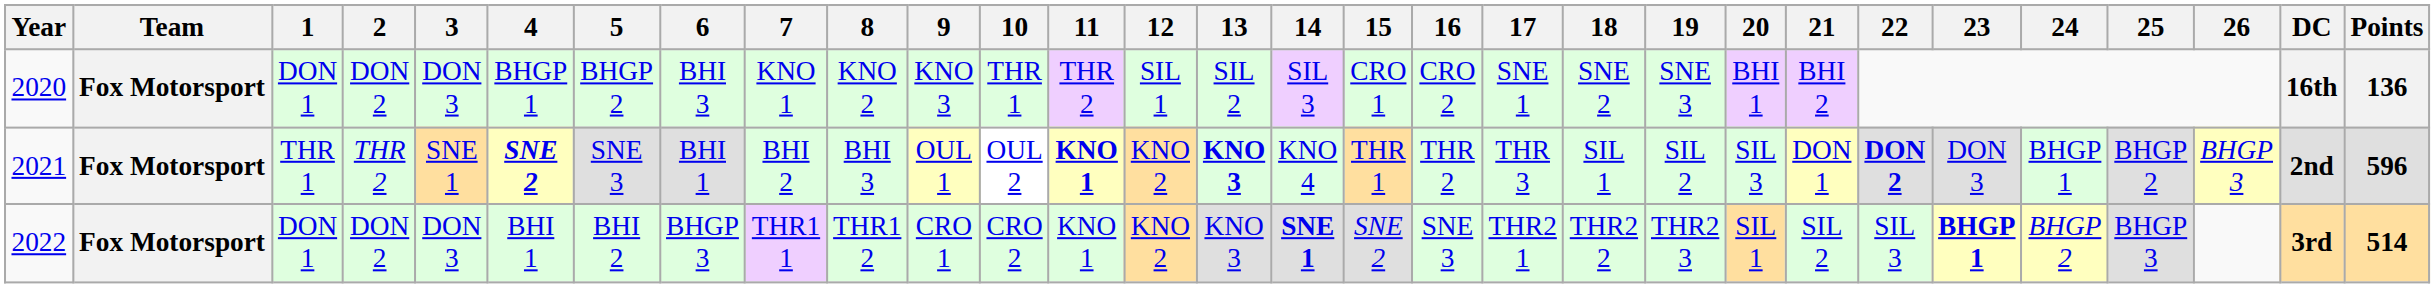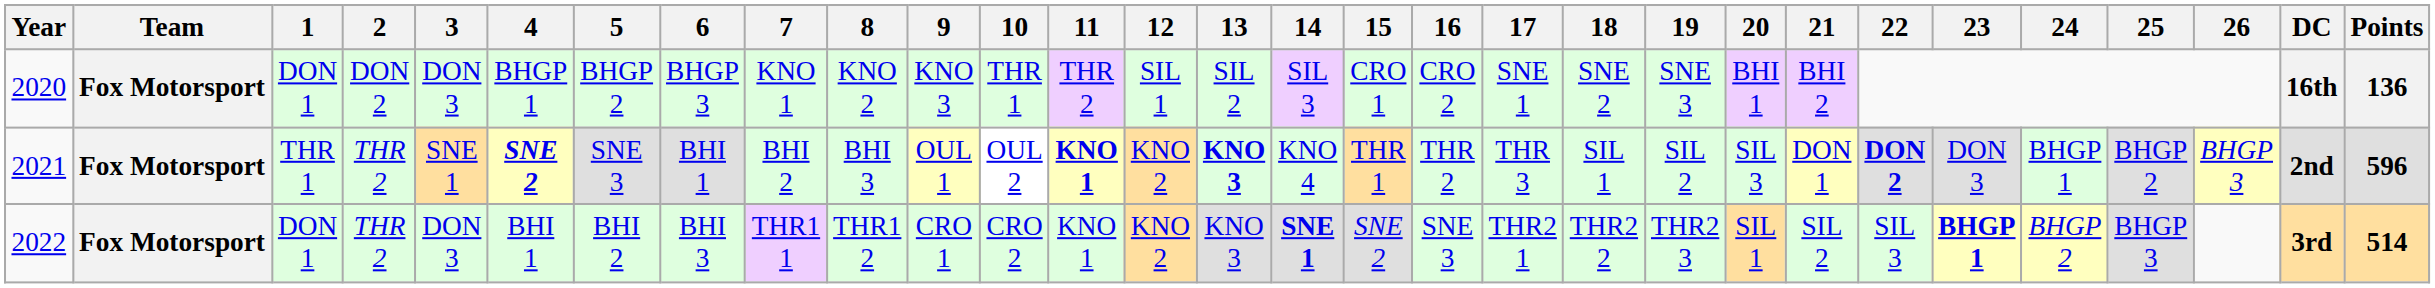2020 | 6: BHI 3 -> BHGP 3
2022 | 2: DON 2 -> THR 2
2022 | 6: BHGP 3 -> BHI 3
